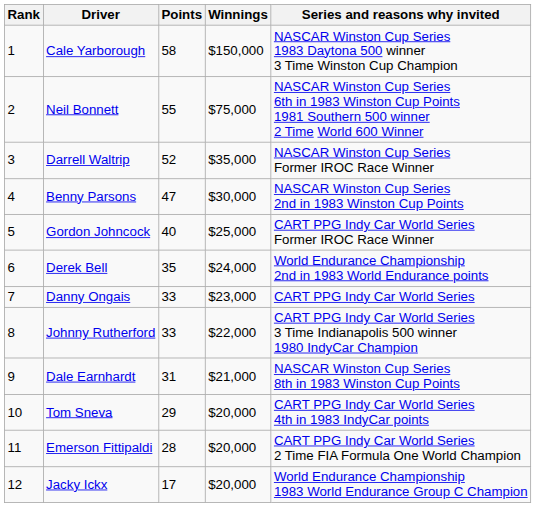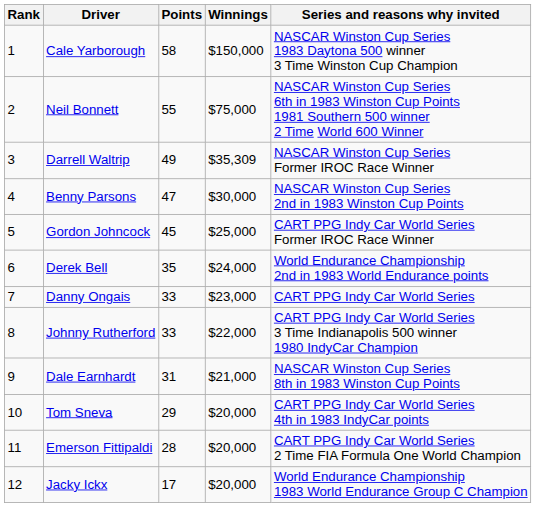Darrell Waltrip | Points: 52 -> 49
Darrell Waltrip | Winnings: $35,000 -> $35,309
Gordon Johncock | Points: 40 -> 45
